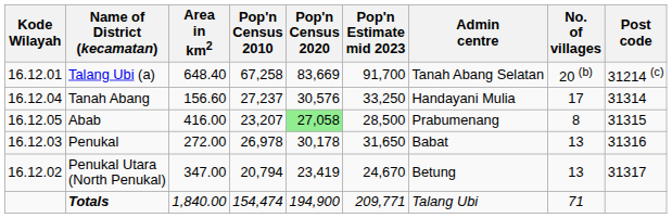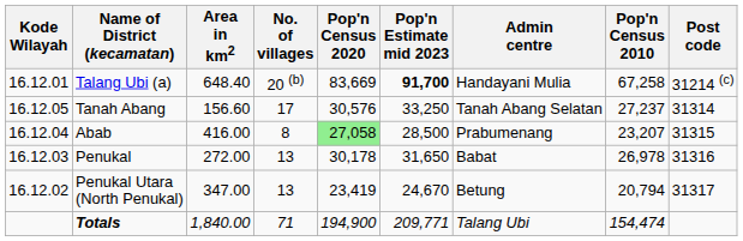columns swapped: Pop'n Census 2010 <-> No. of villages
Talang Ubi (a) | Pop'n Estimate mid 2023: normal -> bold
Talang Ubi (a) | Admin centre: Tanah Abang Selatan -> Handayani Mulia
Tanah Abang | Kode Wilayah: 16.12.04 -> 16.12.05
Tanah Abang | Admin centre: Handayani Mulia -> Tanah Abang Selatan
Abab | Kode Wilayah: 16.12.05 -> 16.12.04
